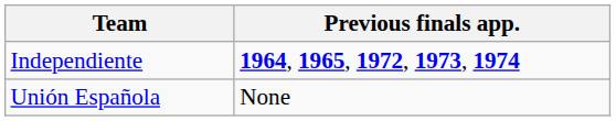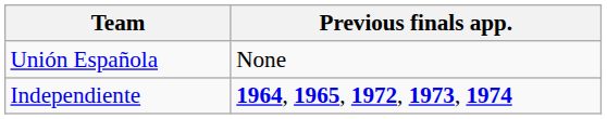rows swapped: Unión Española <-> Independiente
